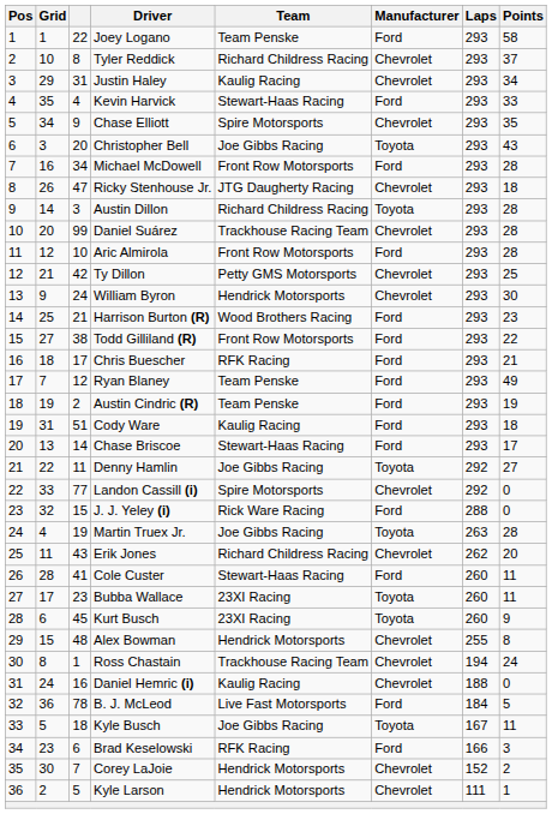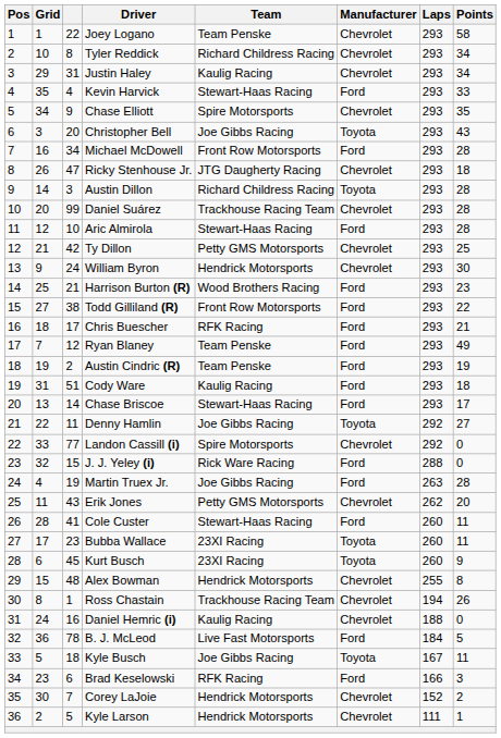Joey Logano | Manufacturer: Ford -> Chevrolet
Tyler Reddick | Points: 37 -> 34
Aric Almirola | Team: Front Row Motorsports -> Stewart-Haas Racing
Martin Truex Jr. | Manufacturer: Toyota -> Ford
Erik Jones | Team: Richard Childress Racing -> Petty GMS Motorsports
Ross Chastain | Points: 24 -> 26
